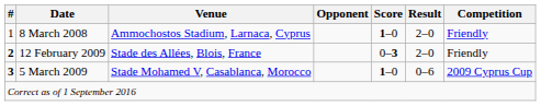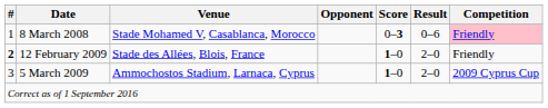8 March 2008 | Venue: Ammochostos Stadium, Larnaca, Cyprus -> Stade Mohamed V, Casablanca, Morocco
8 March 2008 | Score: 1–0 -> 0–3
8 March 2008 | Result: 2–0 -> 0–6
8 March 2008 | Competition: no background -> pink background
12 February 2009 | Score: 0–3 -> 1–0
5 March 2009 | #: bold -> normal
5 March 2009 | Venue: Stade Mohamed V, Casablanca, Morocco -> Ammochostos Stadium, Larnaca, Cyprus
5 March 2009 | Result: 0–6 -> 2–0
